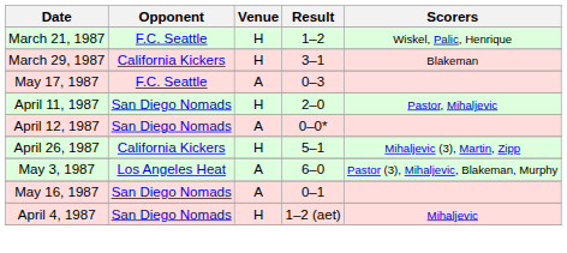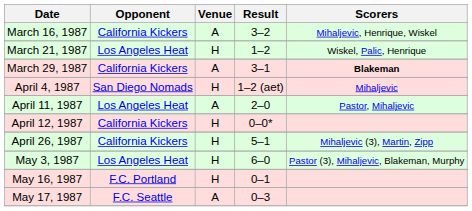+ row: March 16, 1987 | California Kickers | A | 3–2 | Mihaljevic, Henrique, Wiskel
March 21, 1987 | Opponent: F.C. Seattle -> Los Angeles Heat
March 29, 1987 | Venue: H -> A
March 29, 1987 | Scorers: normal -> bold
rows swapped: April 4, 1987 <-> May 17, 1987
April 11, 1987 | Opponent: San Diego Nomads -> Los Angeles Heat
April 11, 1987 | Venue: H -> A
April 12, 1987 | Opponent: San Diego Nomads -> California Kickers
April 12, 1987 | Venue: A -> H
May 3, 1987 | Venue: A -> H
May 16, 1987 | Opponent: San Diego Nomads -> F.C. Portland
May 16, 1987 | Venue: A -> H
